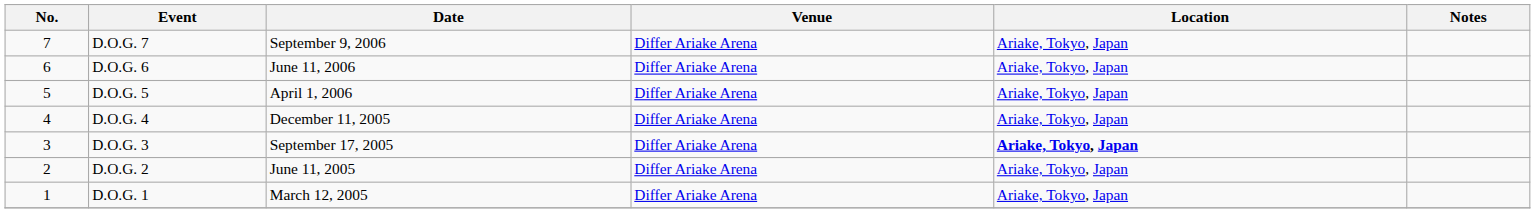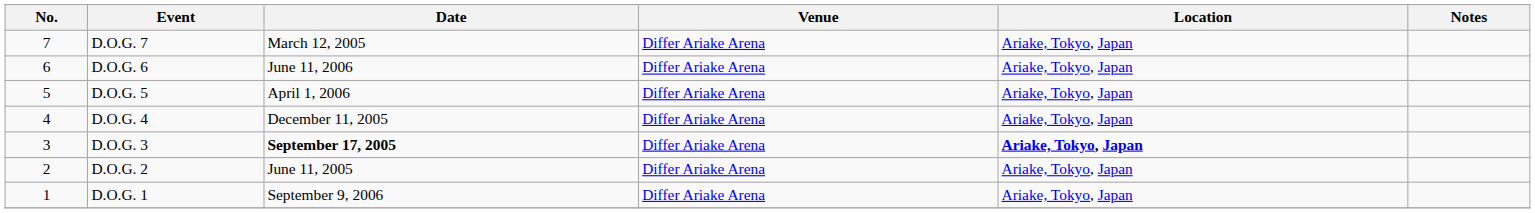D.O.G. 7 | Date: September 9, 2006 -> March 12, 2005
D.O.G. 3 | Date: normal -> bold
D.O.G. 1 | Date: March 12, 2005 -> September 9, 2006
